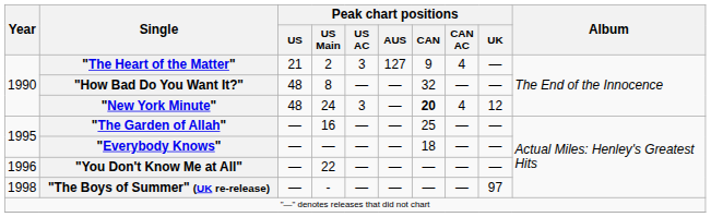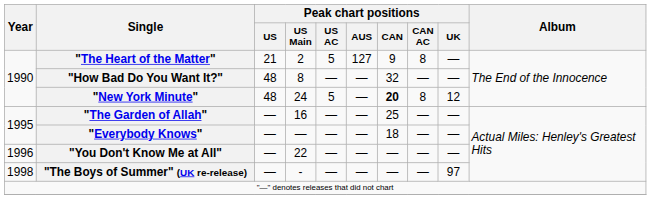"The Heart of the Matter" | Peak chart positions / US AC: 3 -> 5
"The Heart of the Matter" | Peak chart positions / CAN AC: 4 -> 8
"New York Minute" | Peak chart positions / US AC: 3 -> 5
"New York Minute" | Peak chart positions / CAN AC: 4 -> 8
